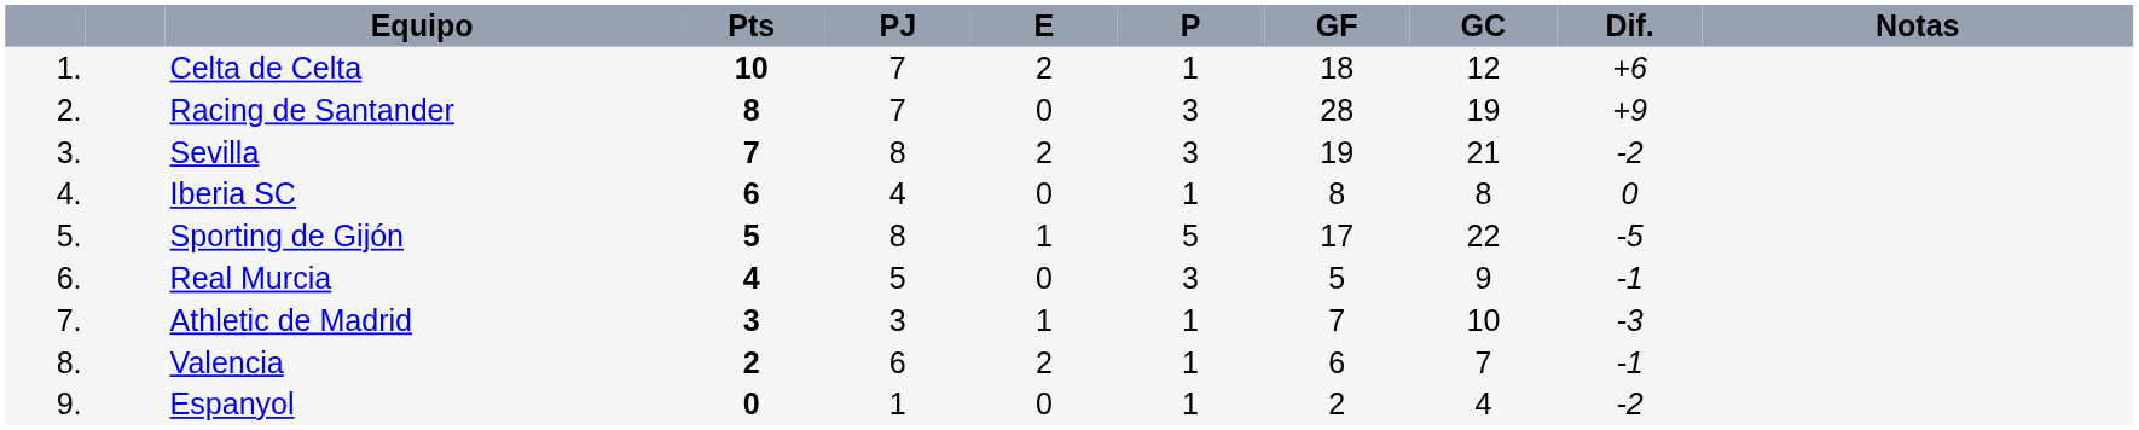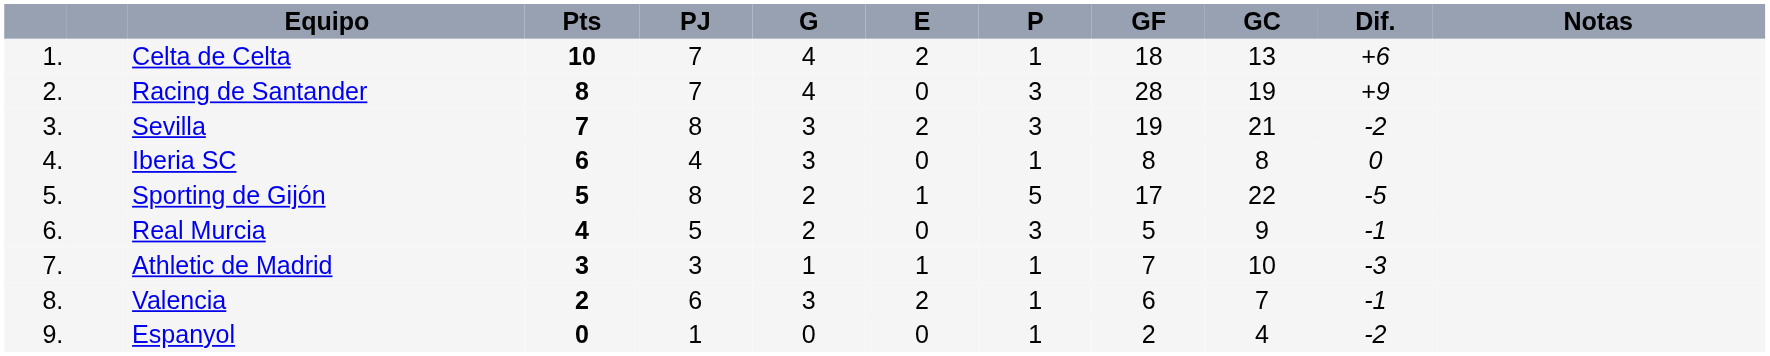+ column: G | 4 | 4 | 3 | 3 | 2 | 2 | 1 | 3 | 0
Celta de Celta | GC: 12 -> 13
